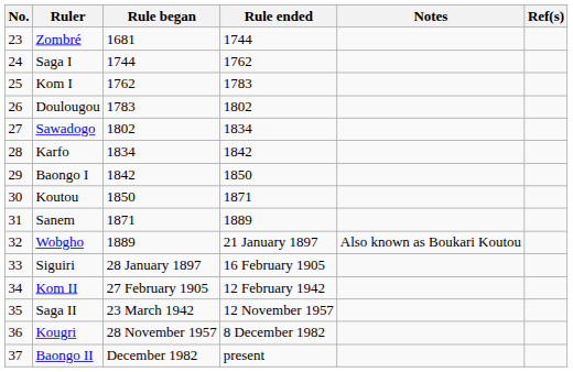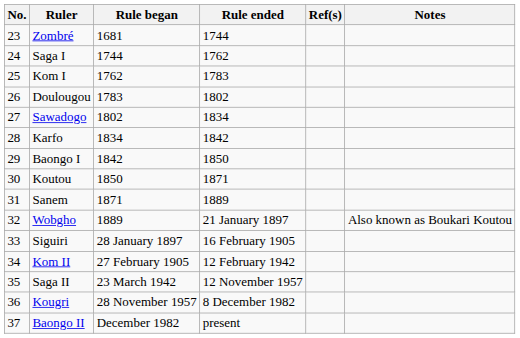columns swapped: Notes <-> Ref(s)
